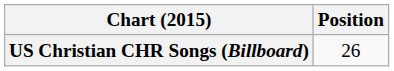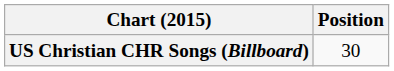US Christian CHR Songs (Billboard) | Position: 26 -> 30
